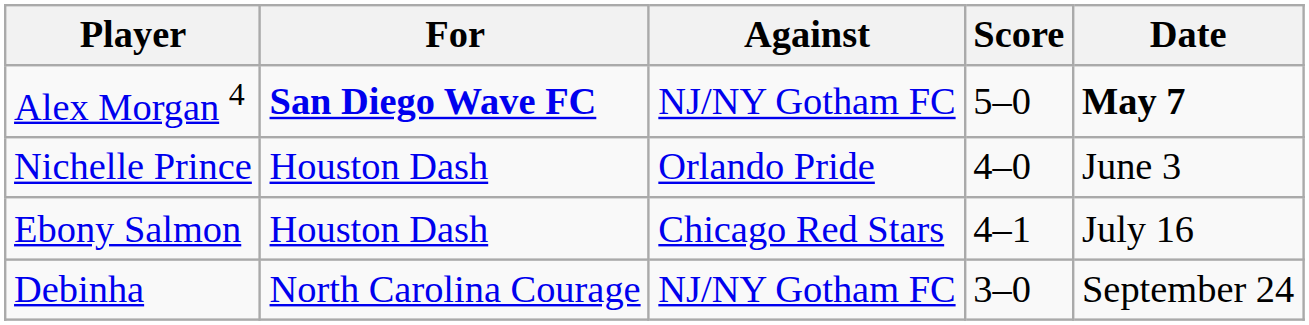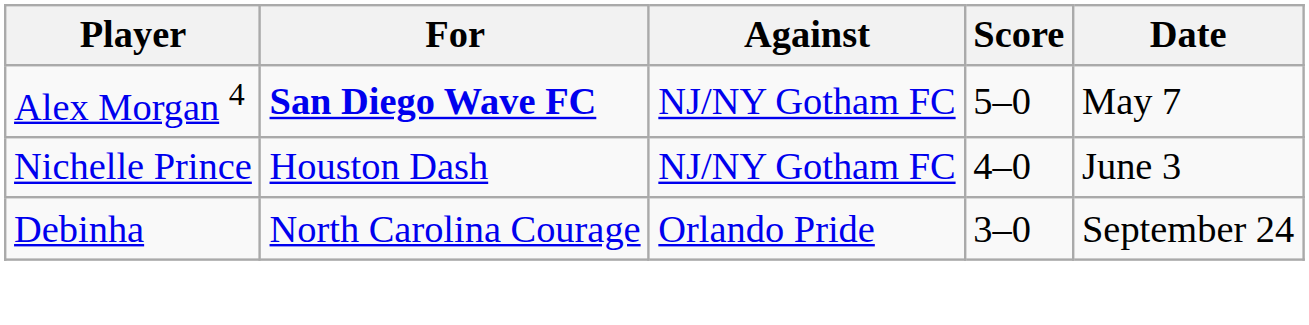Alex Morgan 4 | Date: bold -> normal
Nichelle Prince | Against: Orlando Pride -> NJ/NY Gotham FC
- row: Ebony Salmon | Houston Dash | Chicago Red Stars | 4–1 | July 16
Debinha | Against: NJ/NY Gotham FC -> Orlando Pride
